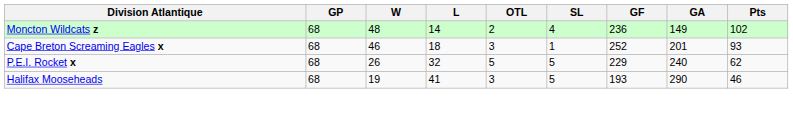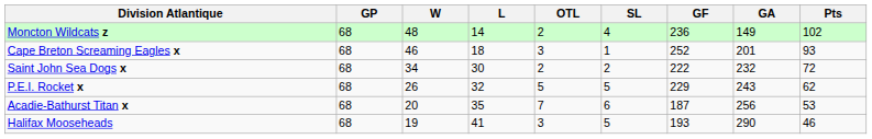+ row: Saint John Sea Dogs x | 68 | 34 | 30 | 2 | 2 | 222 | 232 | 72
P.E.I. Rocket x | GA: 240 -> 243
+ row: Acadie-Bathurst Titan x | 68 | 20 | 35 | 7 | 6 | 187 | 256 | 53
